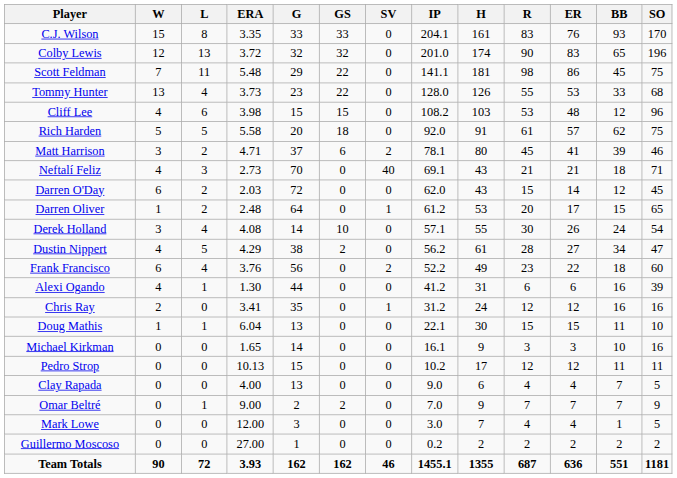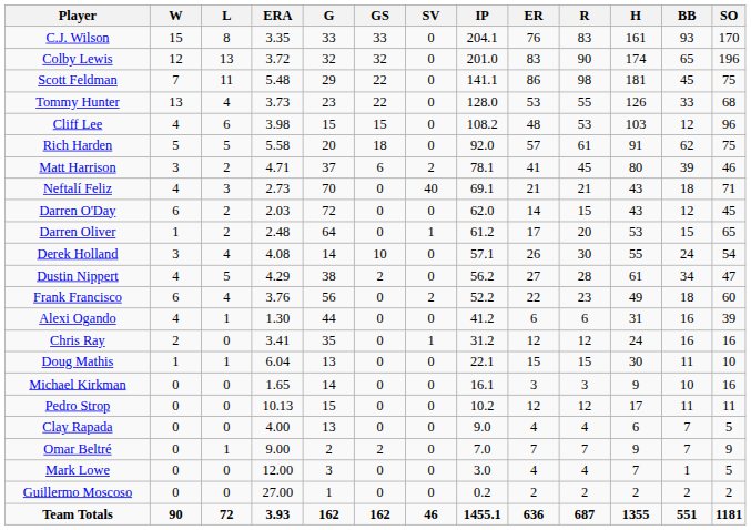columns swapped: H <-> ER
